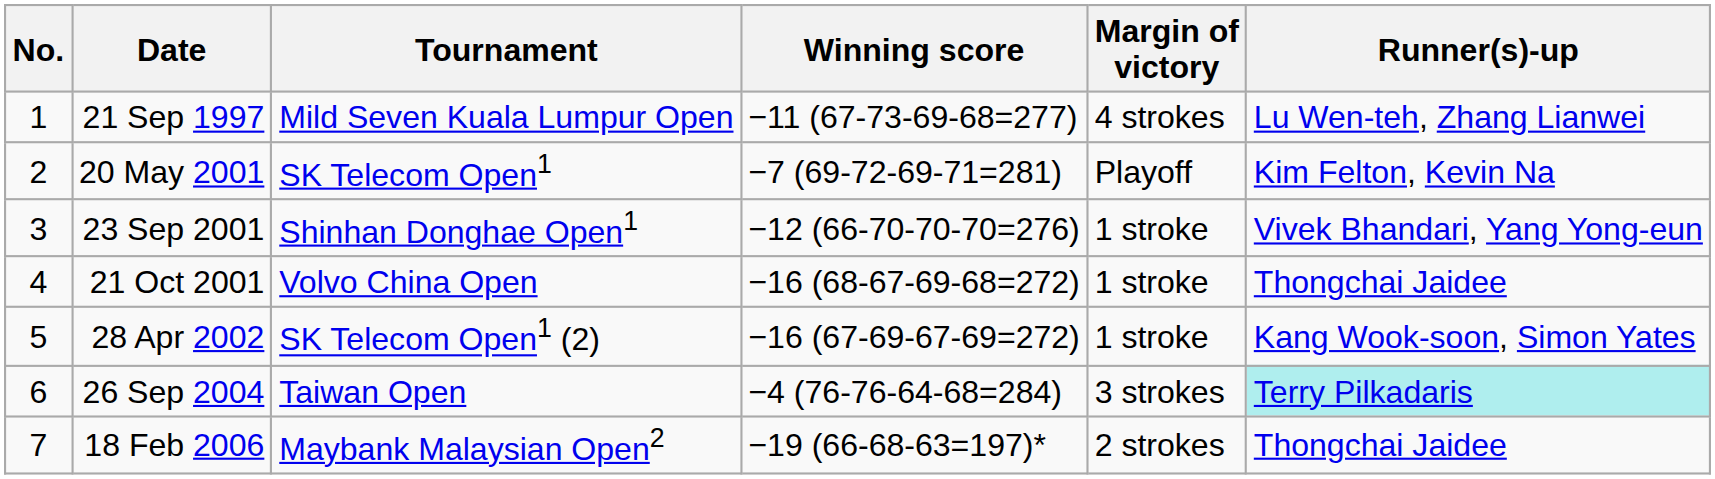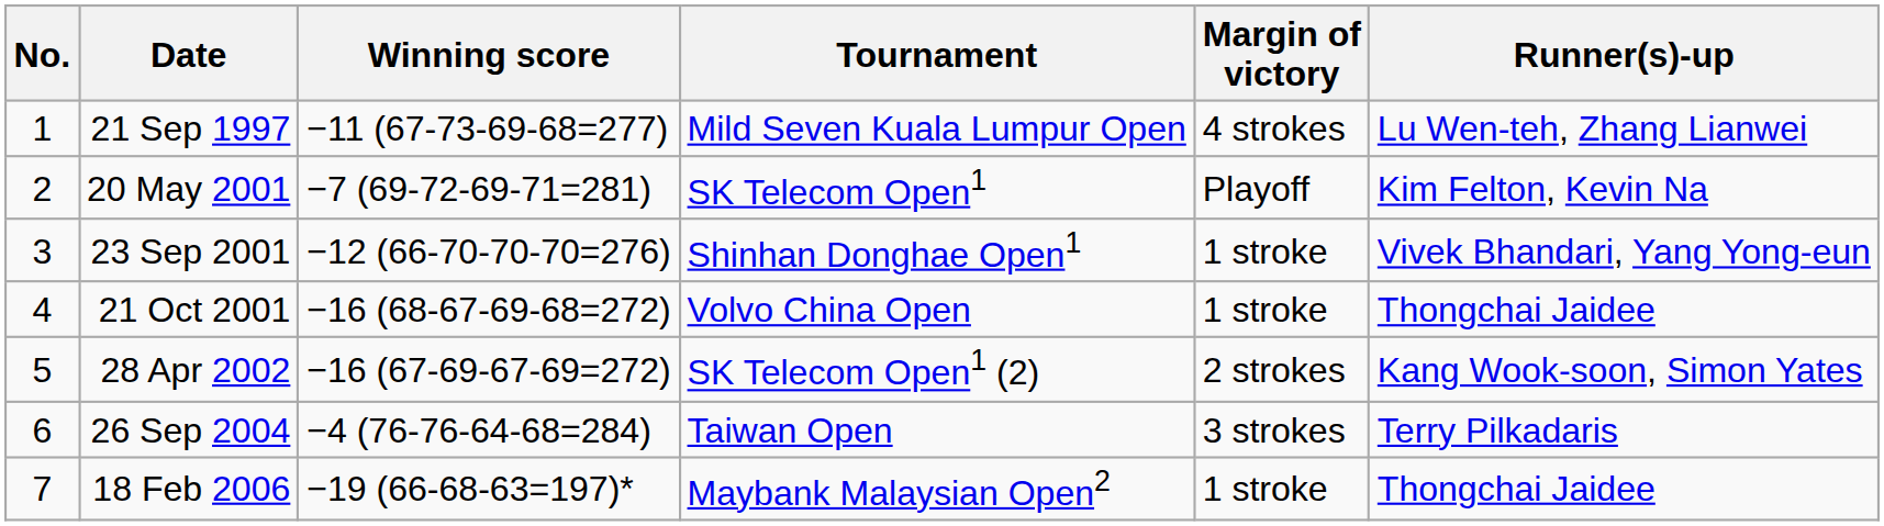columns swapped: Tournament <-> Winning score
28 Apr 2002 | Margin of victory: 1 stroke -> 2 strokes
26 Sep 2004 | Runner(s)-up: paleturquoise background -> no background
18 Feb 2006 | Margin of victory: 2 strokes -> 1 stroke
